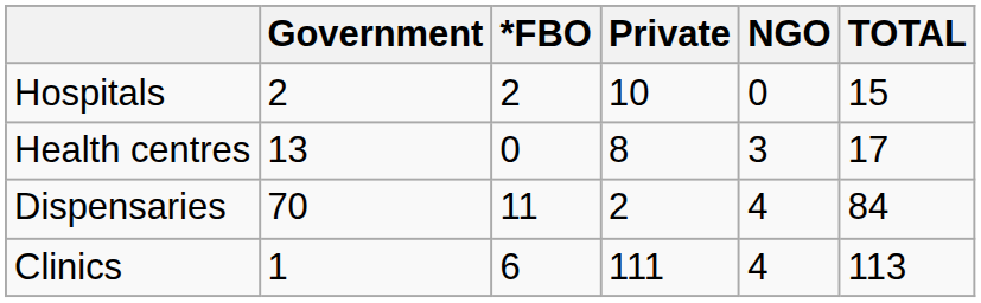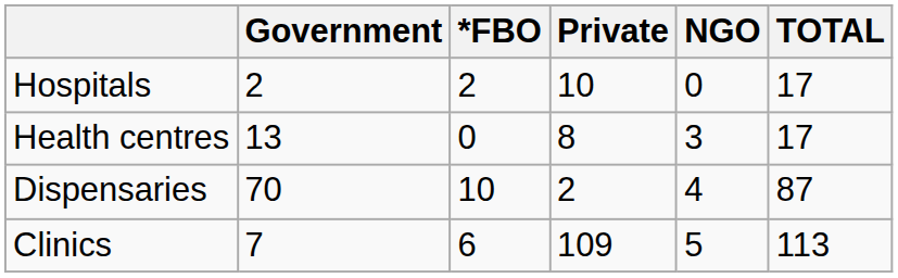Hospitals | TOTAL: 15 -> 17
Dispensaries | *FBO: 11 -> 10
Dispensaries | TOTAL: 84 -> 87
Clinics | Government: 1 -> 7
Clinics | Private: 111 -> 109
Clinics | NGO: 4 -> 5
